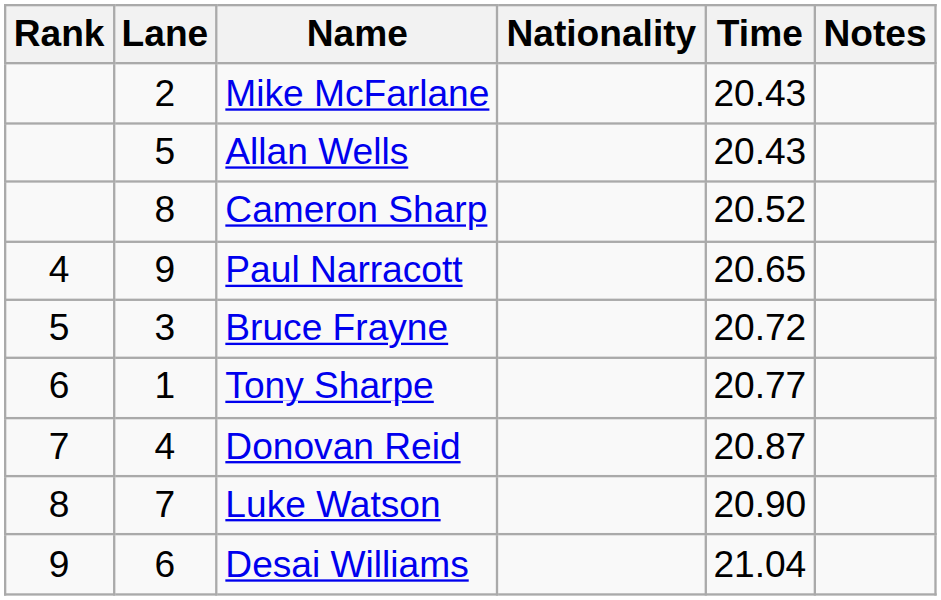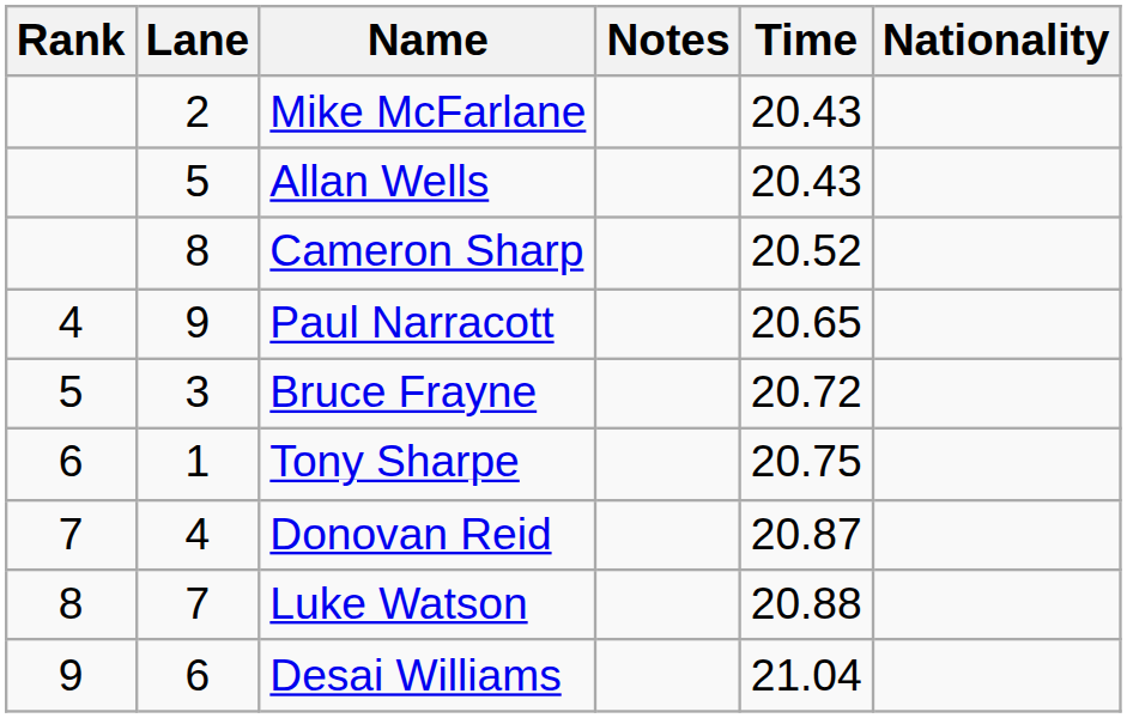columns swapped: Nationality <-> Notes
Tony Sharpe | Time: 20.77 -> 20.75
Luke Watson | Time: 20.90 -> 20.88
